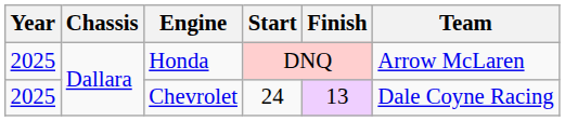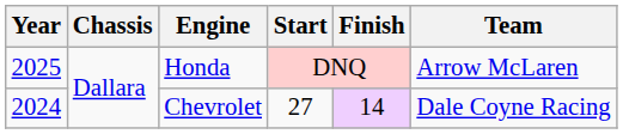Chevrolet | Year: 2025 -> 2024
Chevrolet | Start: 24 -> 27
Chevrolet | Finish: 13 -> 14
